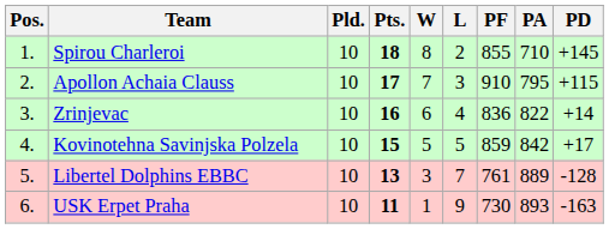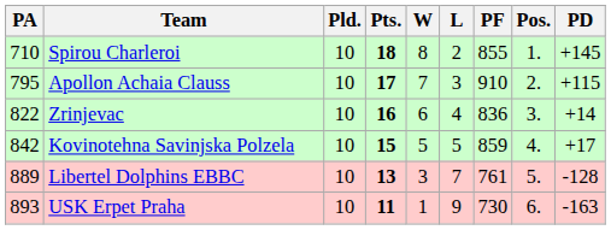columns swapped: Pos. <-> PA
